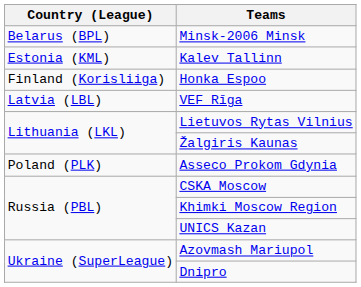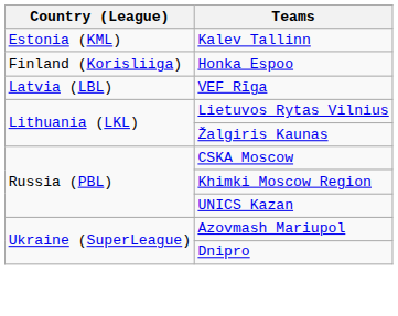- row: Belarus (BPL) | Minsk-2006 Minsk
- row: Poland (PLK) | Asseco Prokom Gdynia
